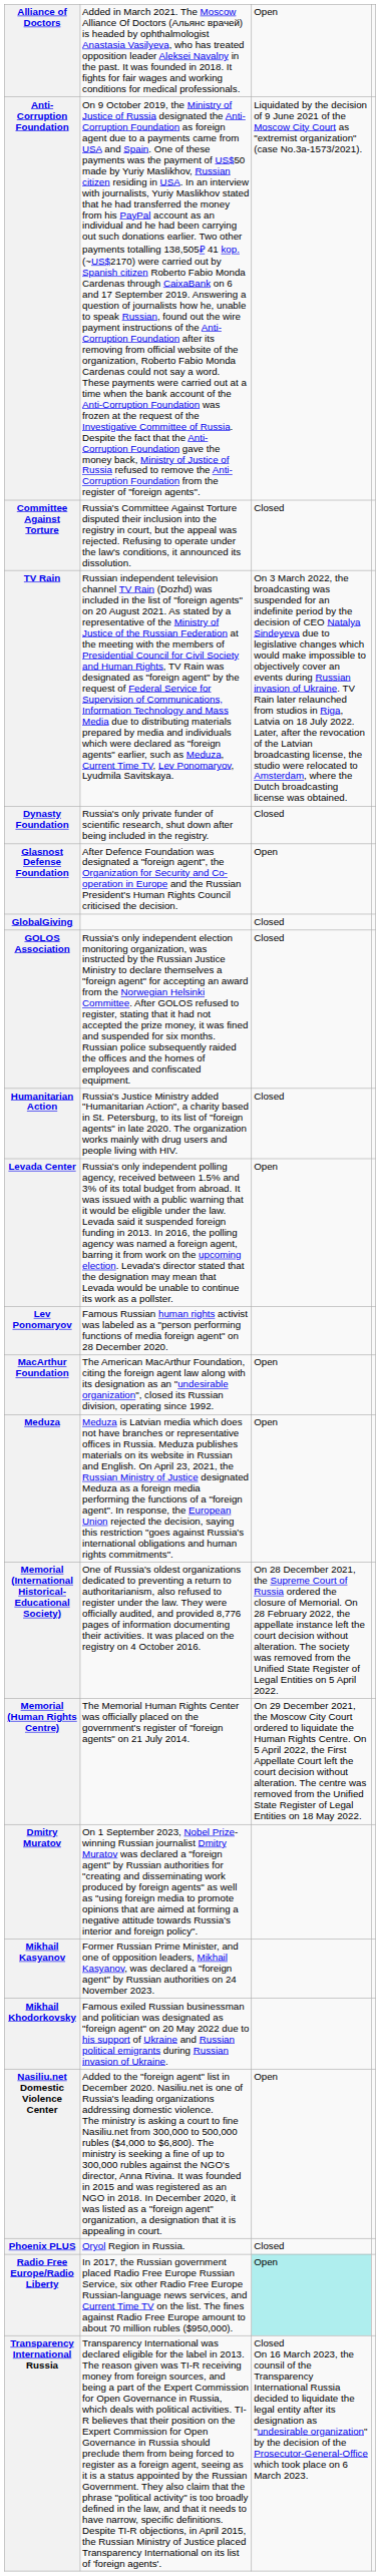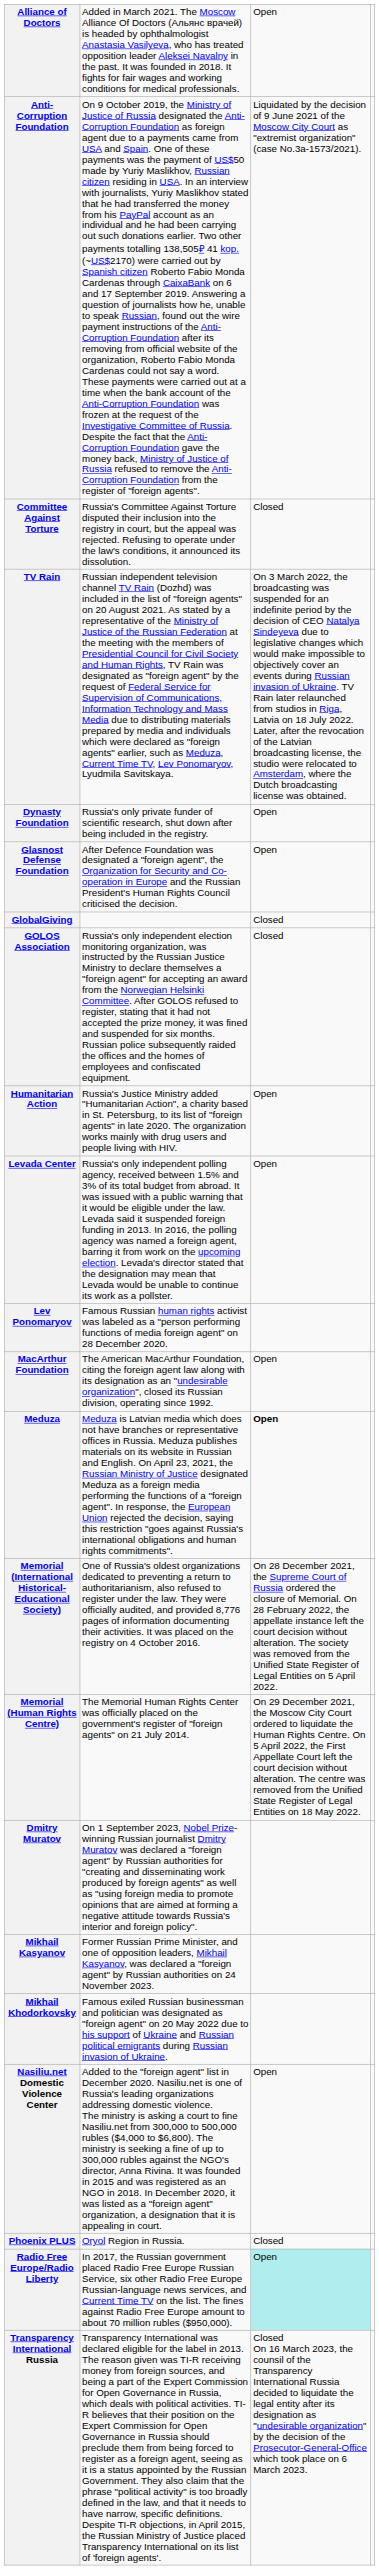Dynasty Foundation | column 3: Closed -> Open
Humanitarian Action | column 3: Closed -> Open
Meduza | column 3: normal -> bold
